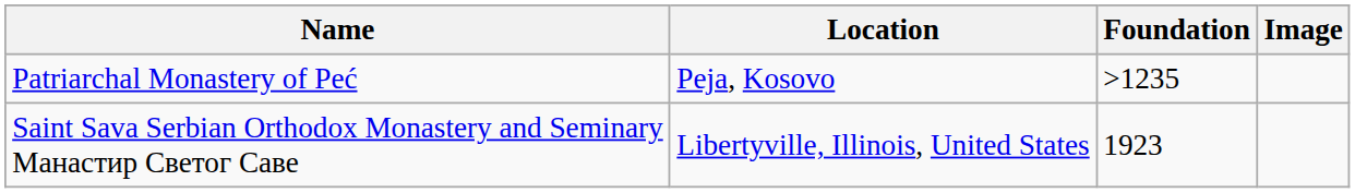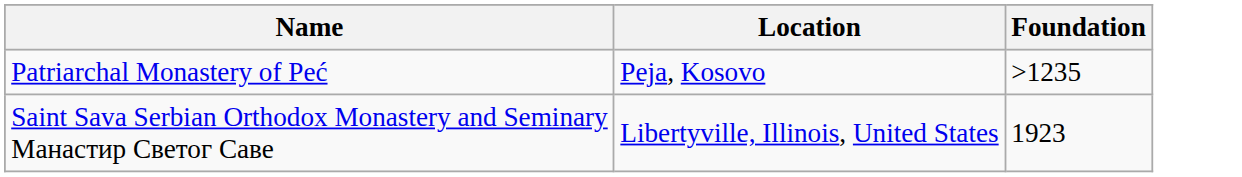- column: Image
